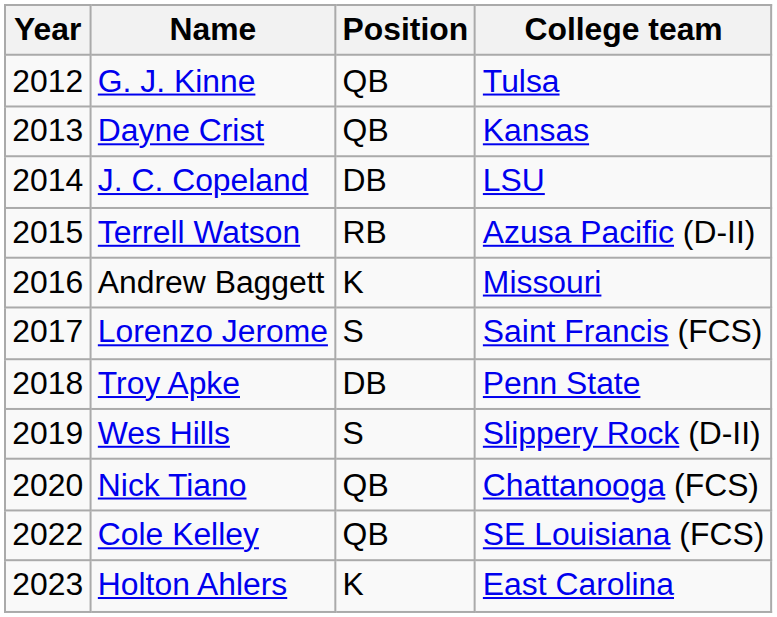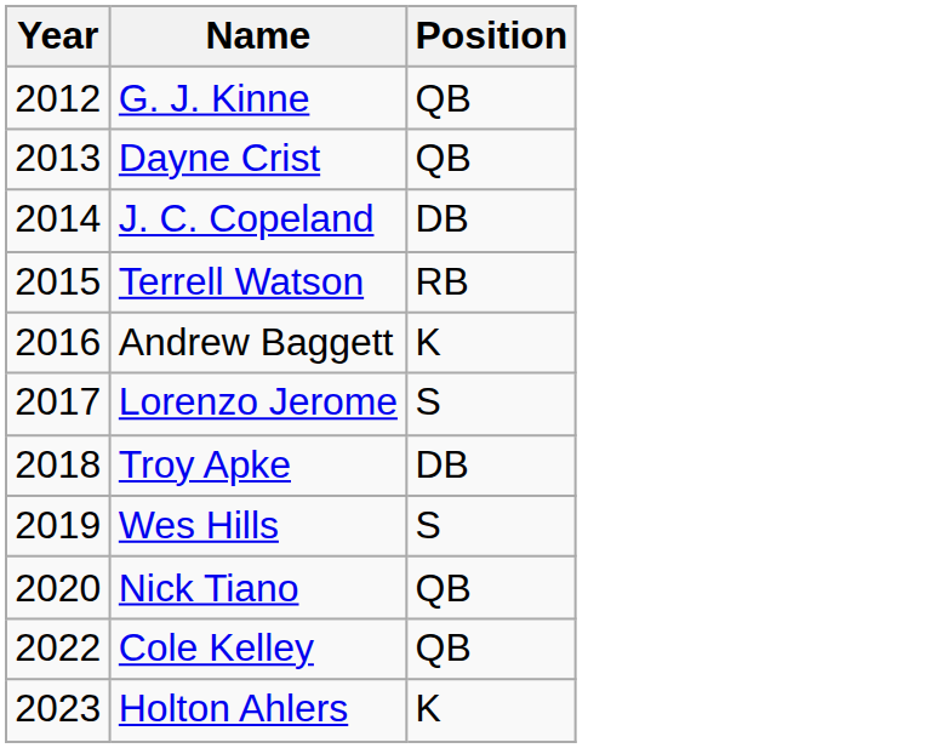- column: College team | Tulsa | Kansas | LSU | Azusa Pacific (D-II) | Missouri | Saint Francis (FCS) | Penn State | Slippery Rock (D-II) | Chattanooga (FCS) | SE Louisiana (FCS) | East Carolina
